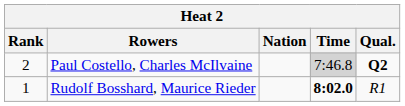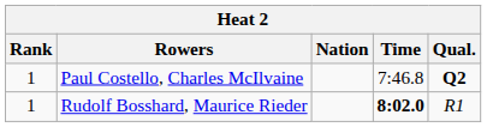Paul Costello, Charles McIlvaine | Rank: 2 -> 1
Paul Costello, Charles McIlvaine | Time: lightgrey background -> no background
